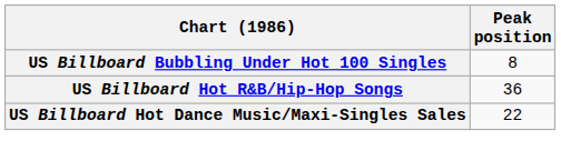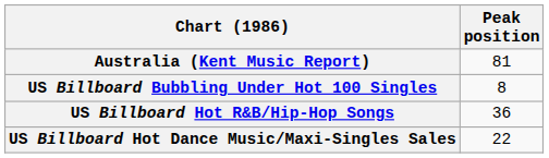+ row: Australia (Kent Music Report) | 81
